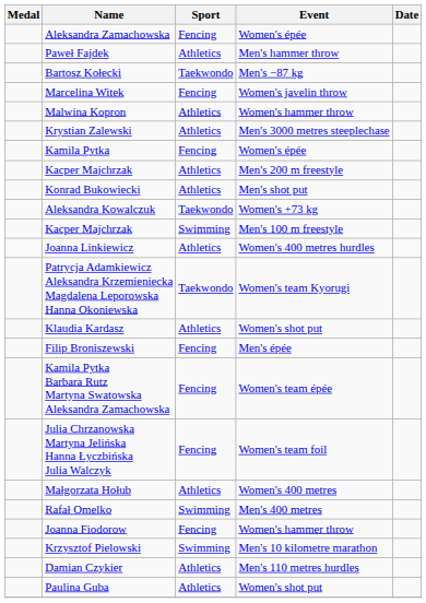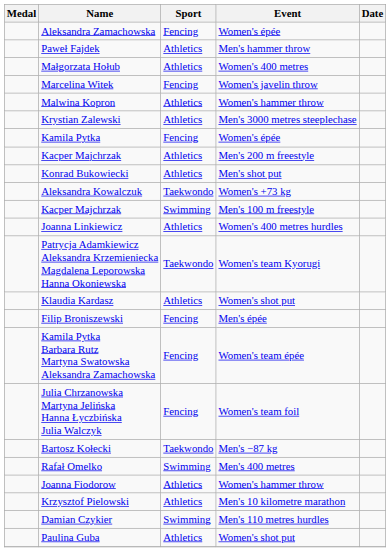rows swapped: Małgorzata Hołub <-> Bartosz Kołecki
Joanna Fiodorow | Sport: Fencing -> Athletics
Krzysztof Pielowski | Sport: Swimming -> Athletics
Damian Czykier | Sport: Athletics -> Swimming
